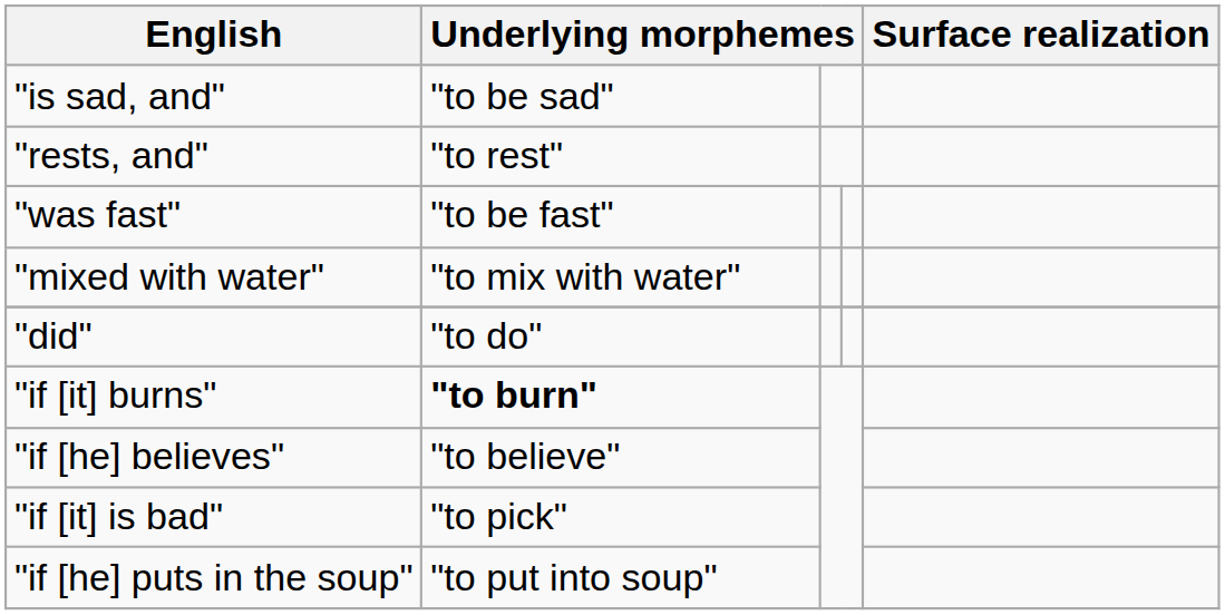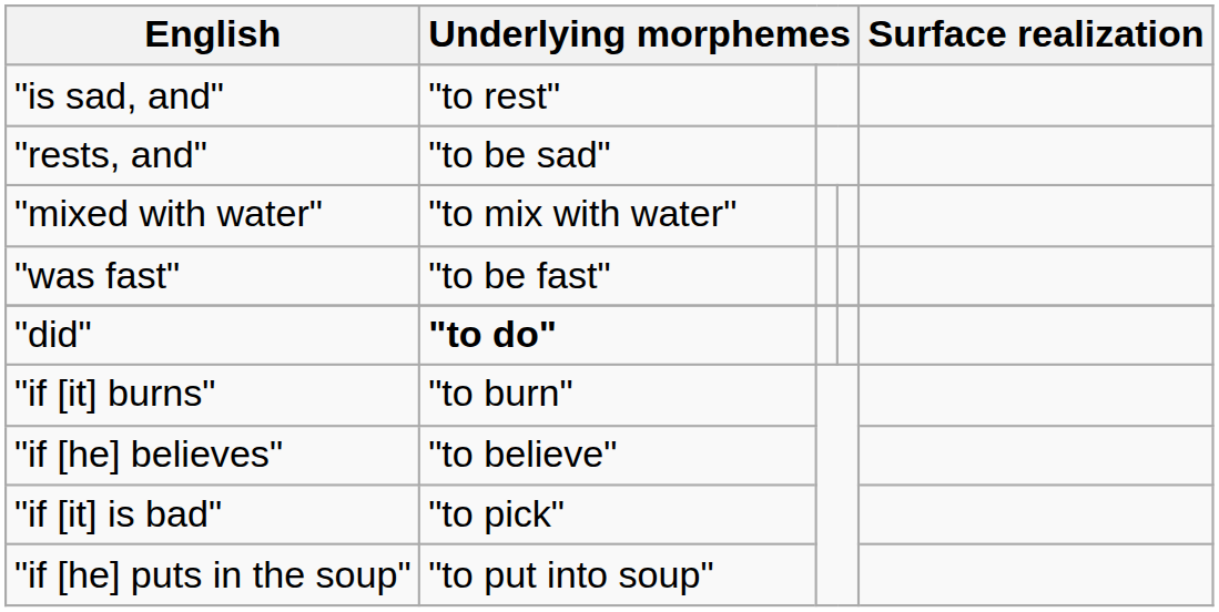"is sad, and" | column 2: "to be sad" -> "to rest"
"rests, and" | column 2: "to rest" -> "to be sad"
rows swapped: "was fast" <-> "mixed with water"
"did" | column 2: normal -> bold
"if [it] burns" | column 2: bold -> normal
